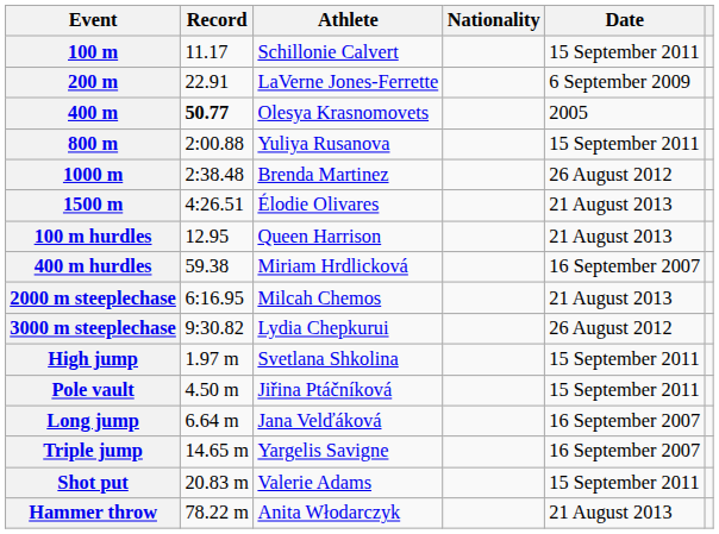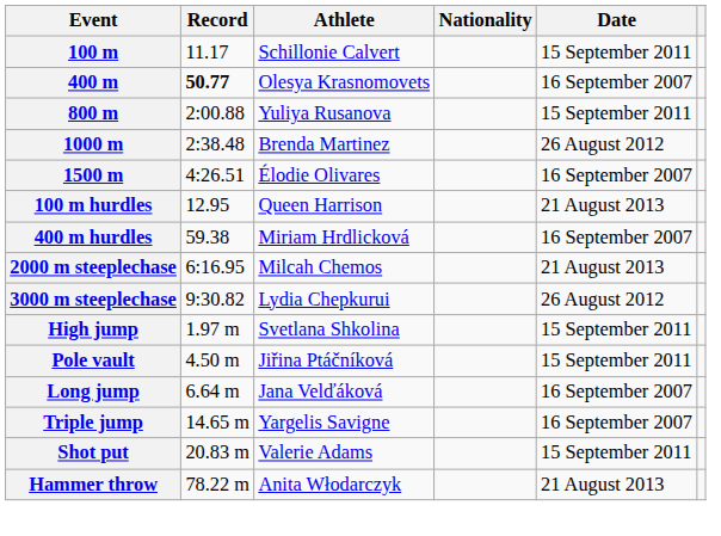- row: 200 m | 22.91 | LaVerne Jones-Ferrette | 6 September 2009
400 m | Date: 2005 -> 16 September 2007
1500 m | Date: 21 August 2013 -> 16 September 2007
